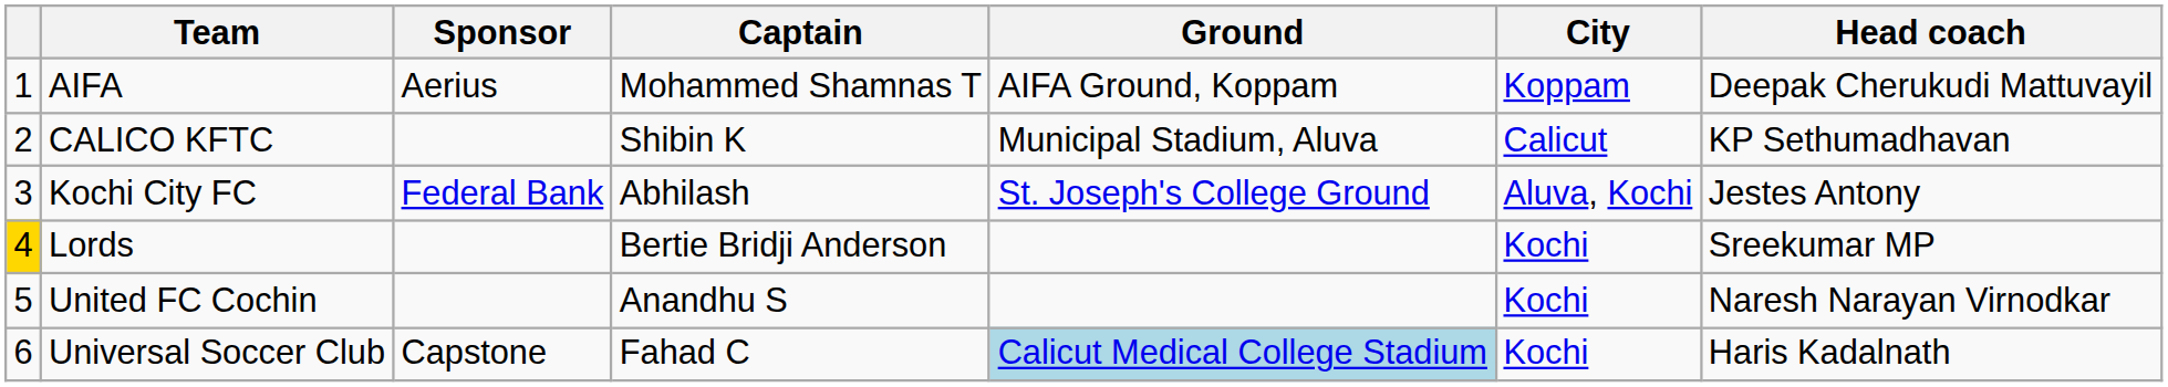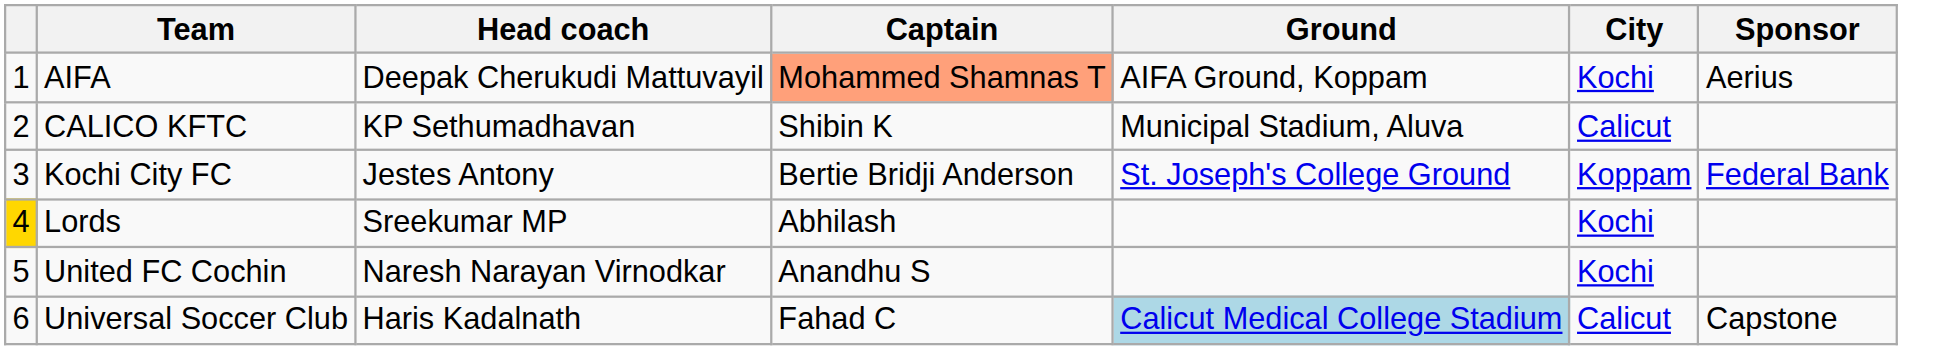columns swapped: Head coach <-> Sponsor
AIFA | Captain: no background -> lightsalmon background
AIFA | City: Koppam -> Kochi
Kochi City FC | Captain: Abhilash -> Bertie Bridji Anderson
Kochi City FC | City: Aluva, Kochi -> Koppam
Lords | Captain: Bertie Bridji Anderson -> Abhilash
Universal Soccer Club | City: Kochi -> Calicut
